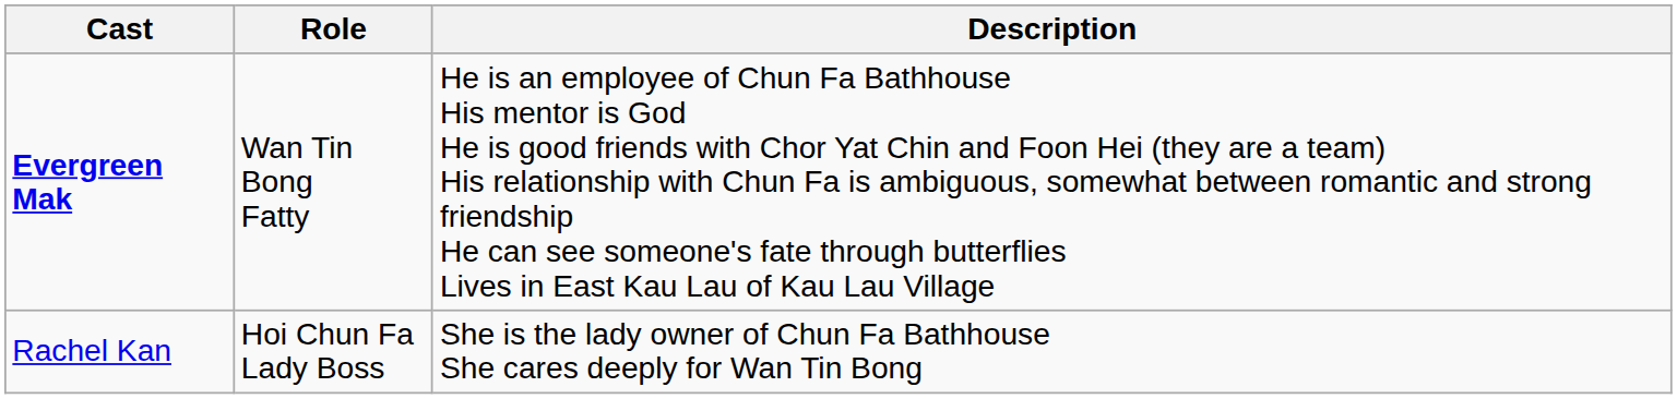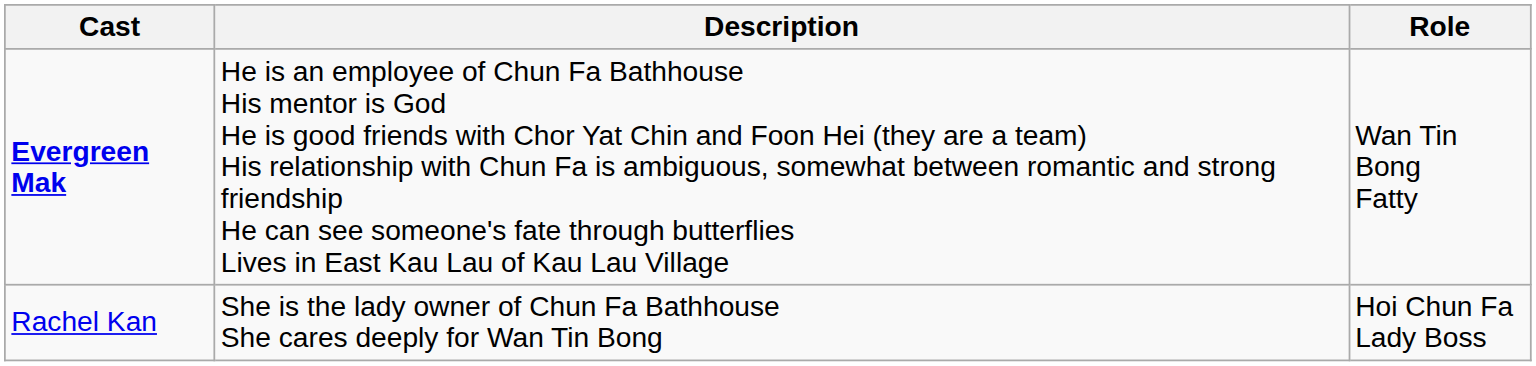columns swapped: Role <-> Description
